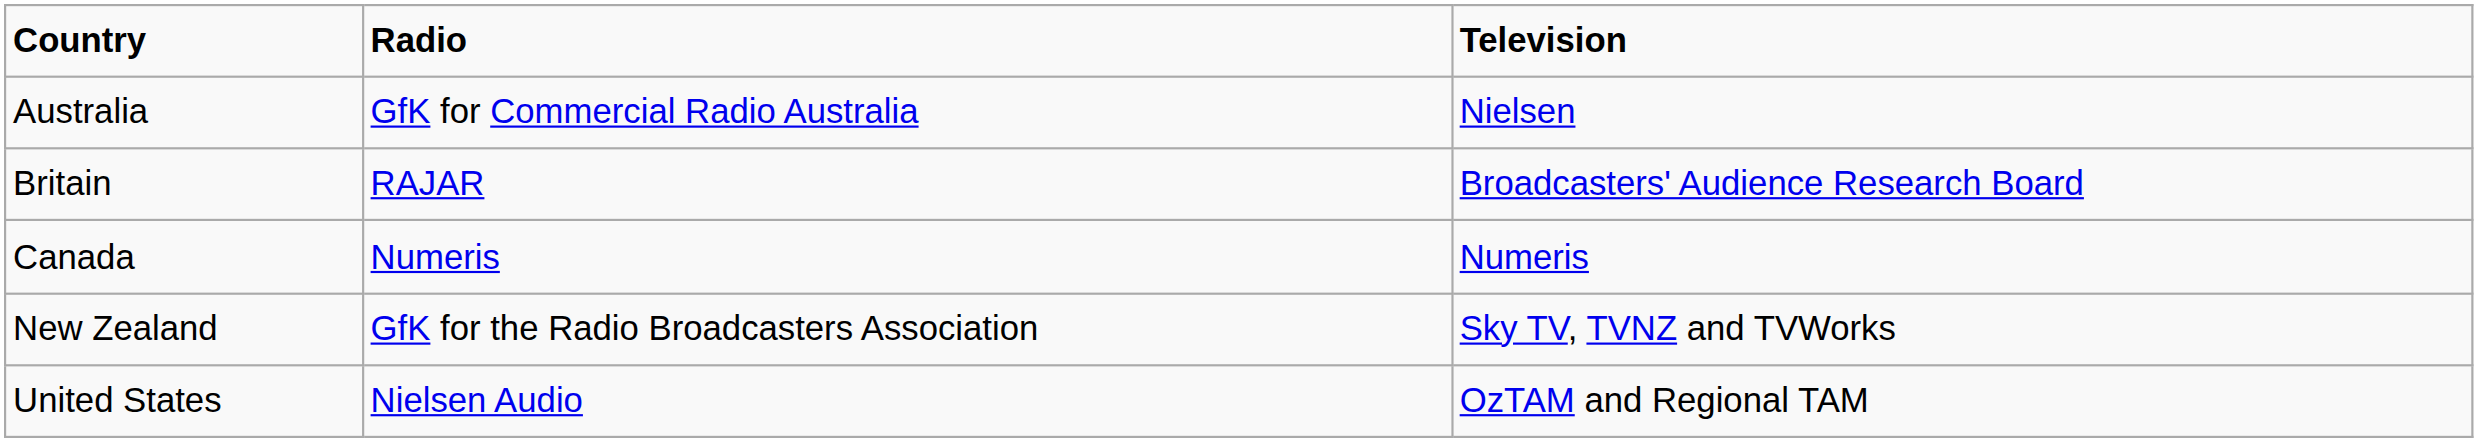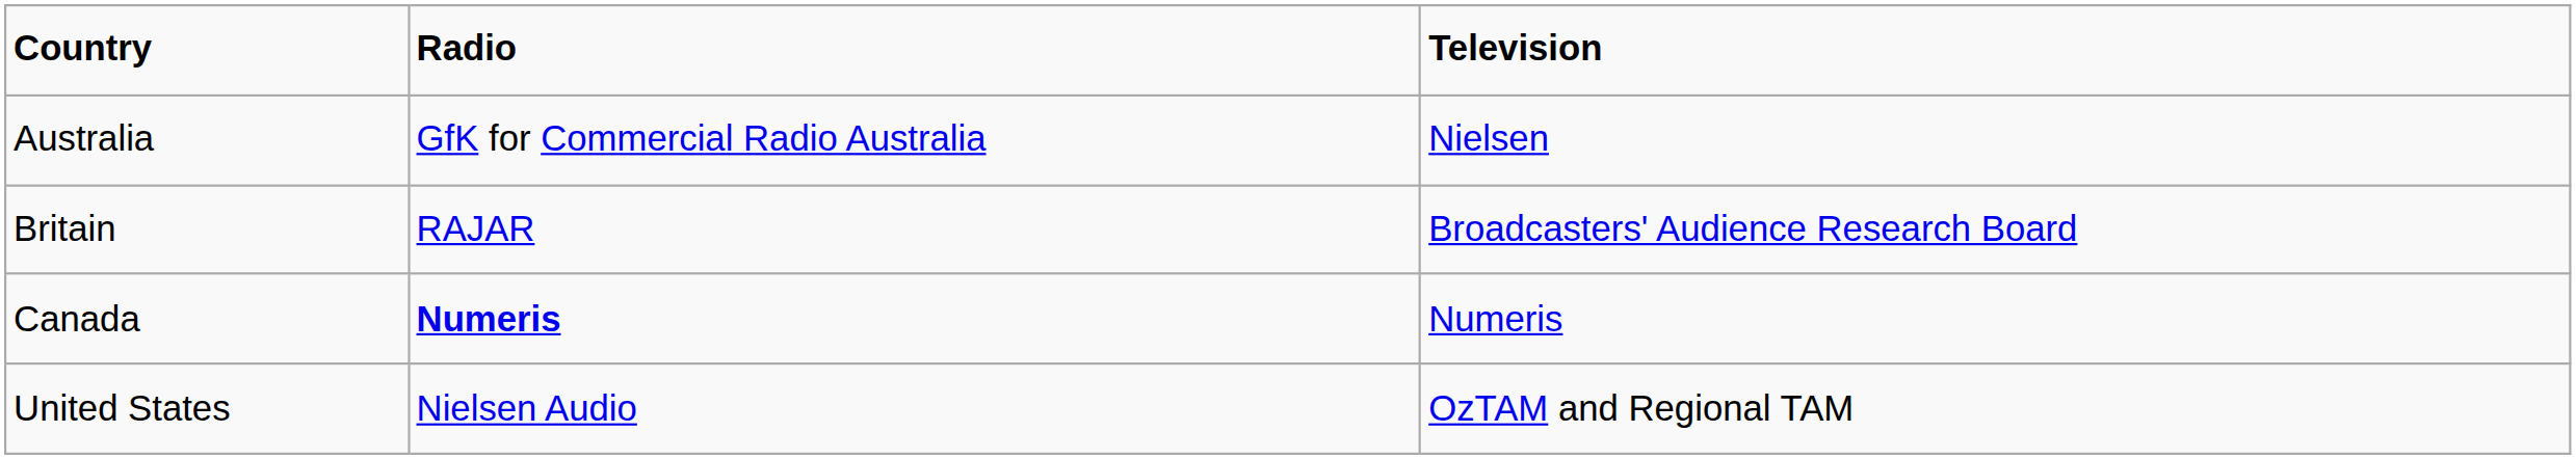Canada | Radio: normal -> bold
- row: New Zealand | GfK for the Radio Broadcasters Association | Sky TV, TVNZ and TVWorks
